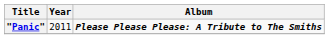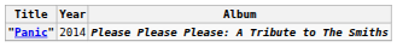"Panic" | Year: 2011 -> 2014
